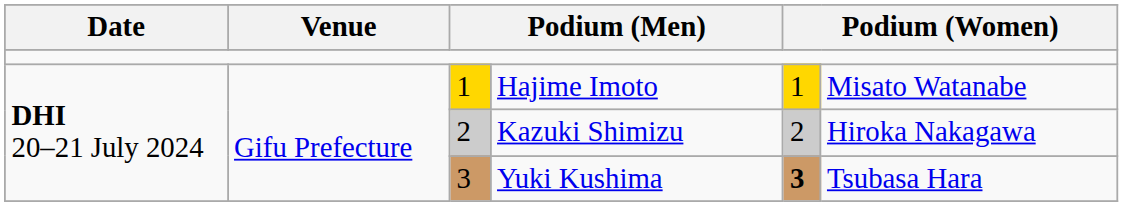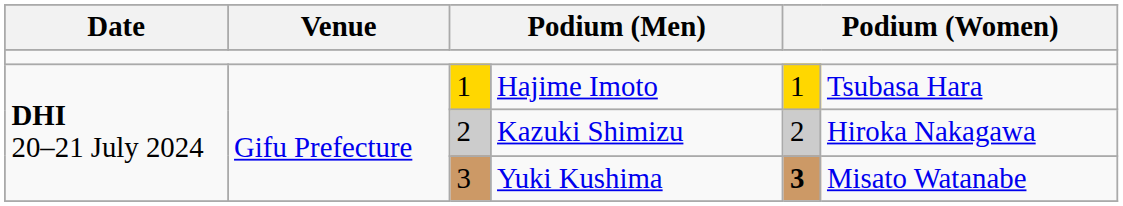Hajime Imoto | column 6: Misato Watanabe -> Tsubasa Hara
Yuki Kushima | column 6: Tsubasa Hara -> Misato Watanabe
